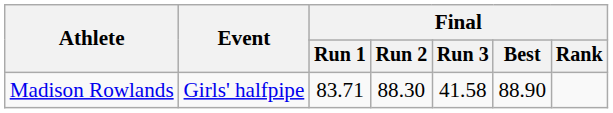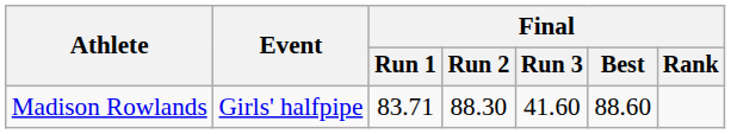Madison Rowlands | Final / Run 3: 41.58 -> 41.60
Madison Rowlands | Final / Best: 88.90 -> 88.60
